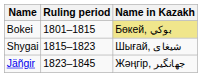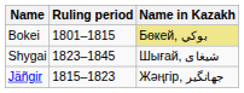Shygai | Ruling period: 1815–1823 -> 1823–1845
Jäñgir | Ruling period: 1823–1845 -> 1815–1823
